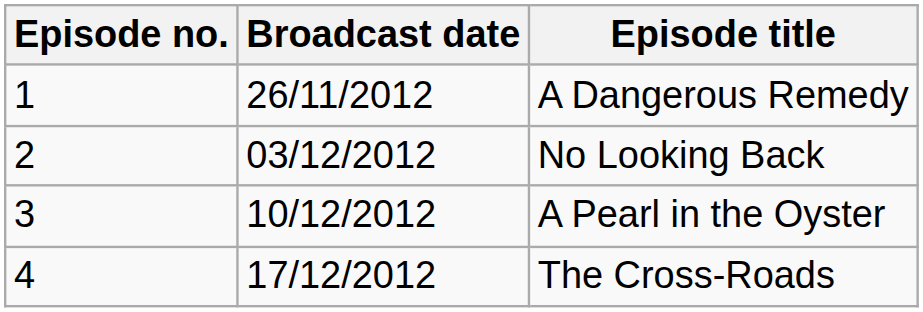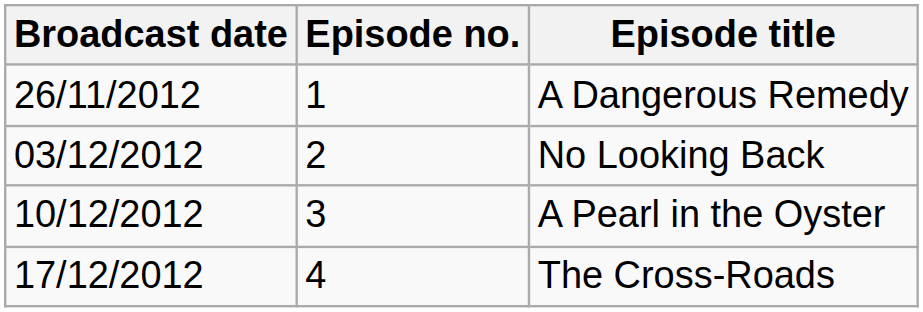columns swapped: Episode no. <-> Broadcast date
